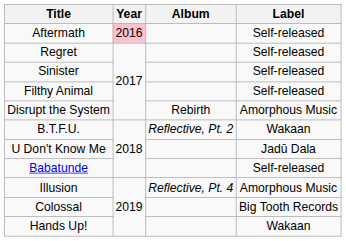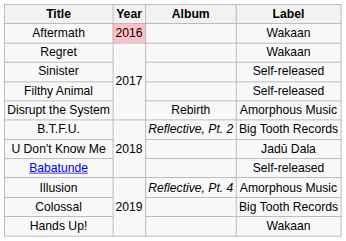Aftermath | Label: Self-released -> Wakaan
Regret | Label: Self-released -> Wakaan
B.T.F.U. | Label: Wakaan -> Big Tooth Records
